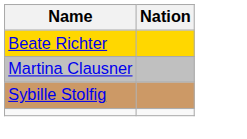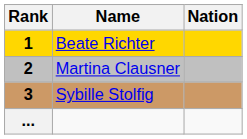+ column: Rank | 1 | 2 | 3 | ...
